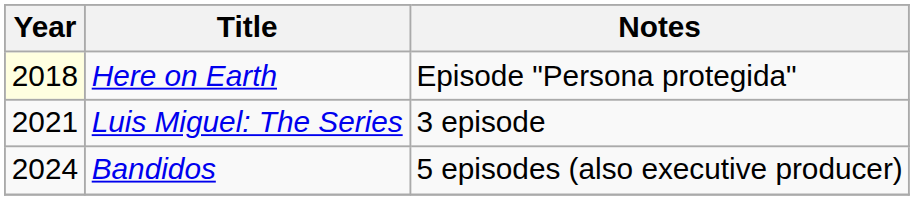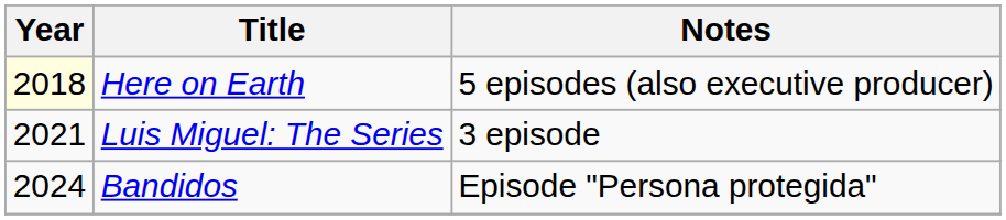Here on Earth | Notes: Episode "Persona protegida" -> 5 episodes (also executive producer)
Bandidos | Notes: 5 episodes (also executive producer) -> Episode "Persona protegida"
